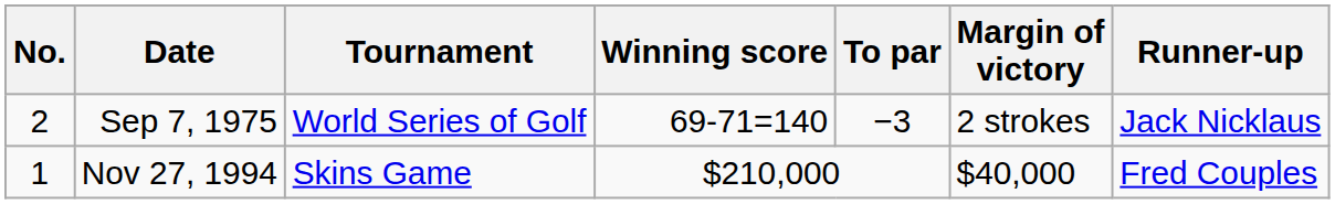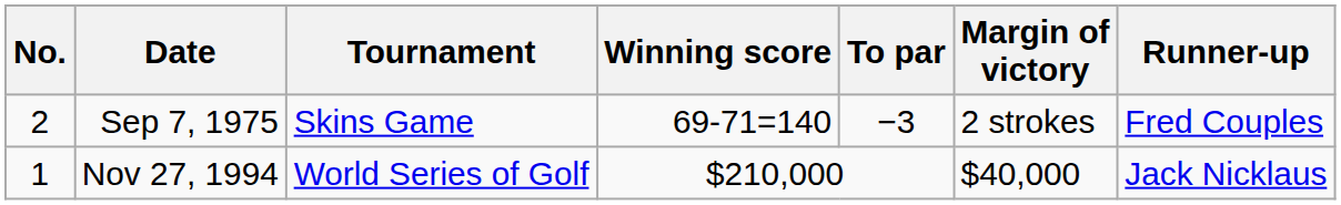Sep 7, 1975 | Tournament: World Series of Golf -> Skins Game
Sep 7, 1975 | Runner-up: Jack Nicklaus -> Fred Couples
Nov 27, 1994 | Tournament: Skins Game -> World Series of Golf
Nov 27, 1994 | Runner-up: Fred Couples -> Jack Nicklaus
